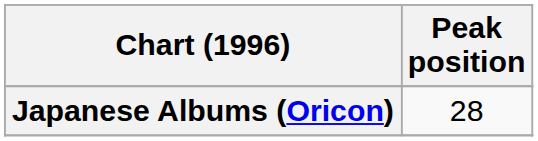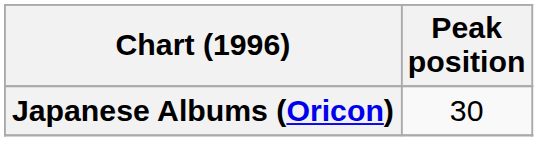Japanese Albums (Oricon) | Peak position: 28 -> 30
